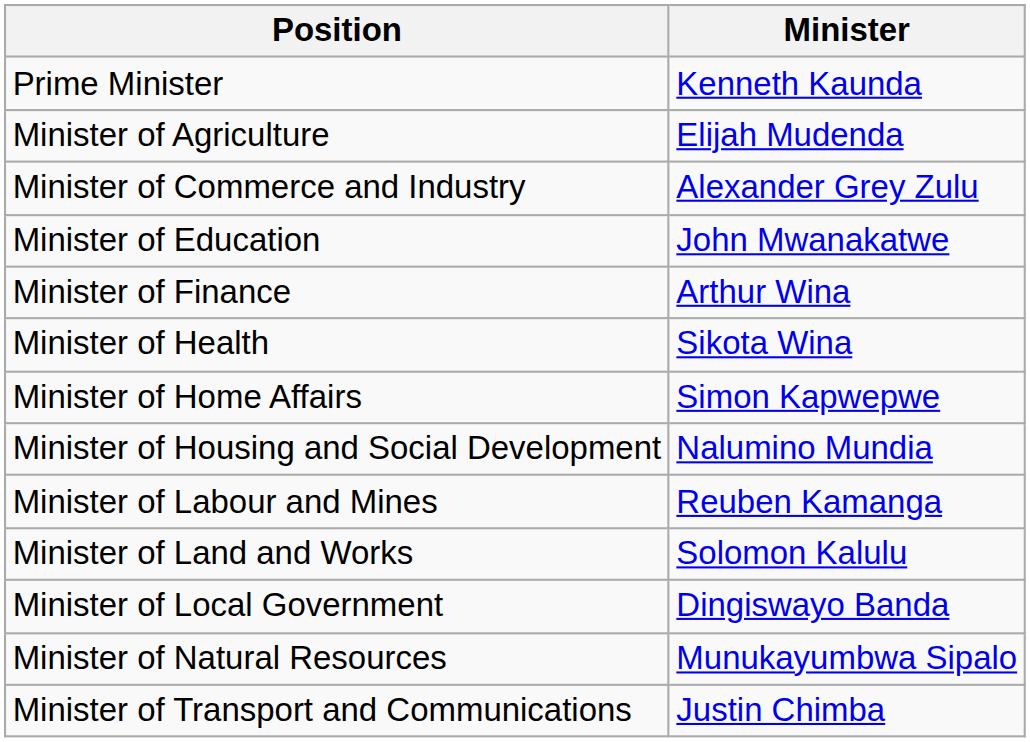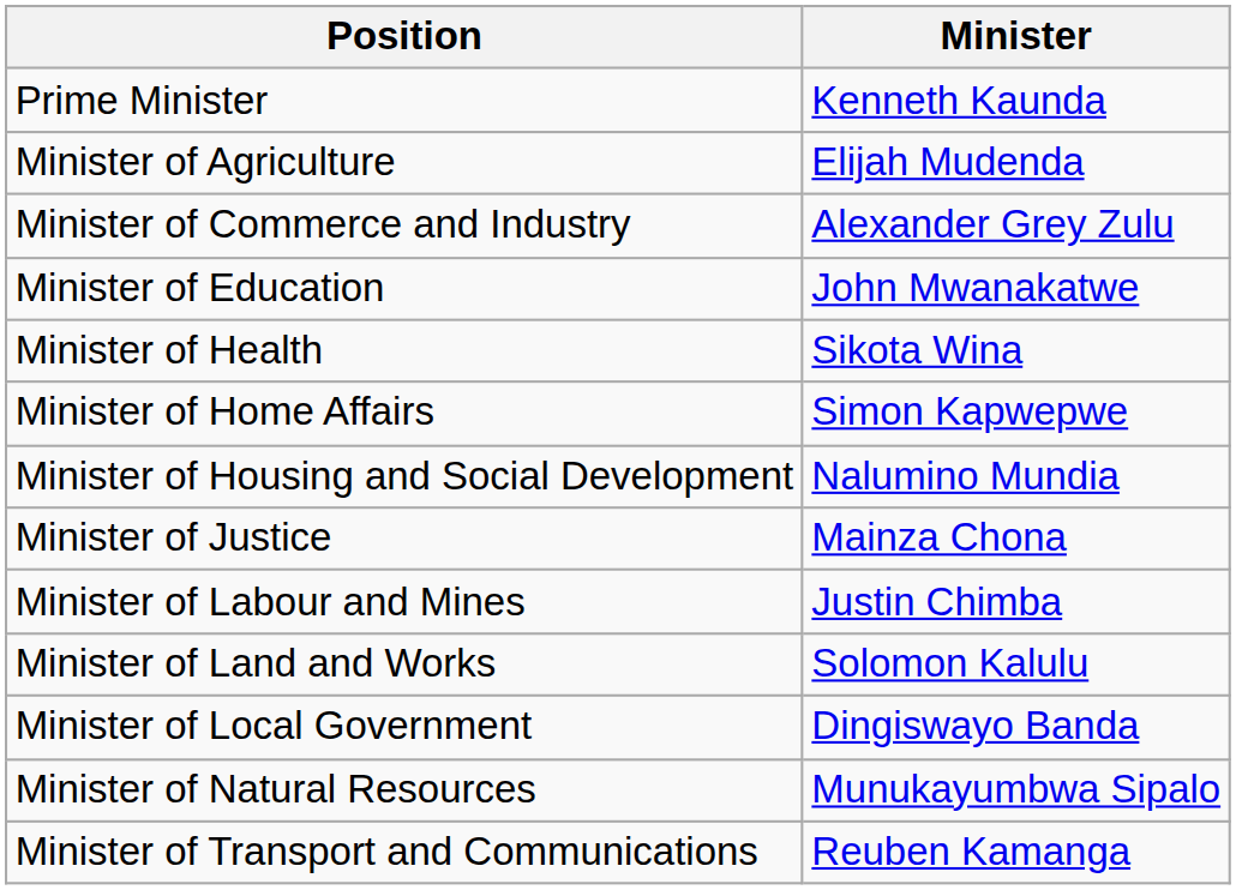- row: Minister of Finance | Arthur Wina
+ row: Minister of Justice | Mainza Chona
Minister of Labour and Mines | Minister: Reuben Kamanga -> Justin Chimba
Minister of Transport and Communications | Minister: Justin Chimba -> Reuben Kamanga
